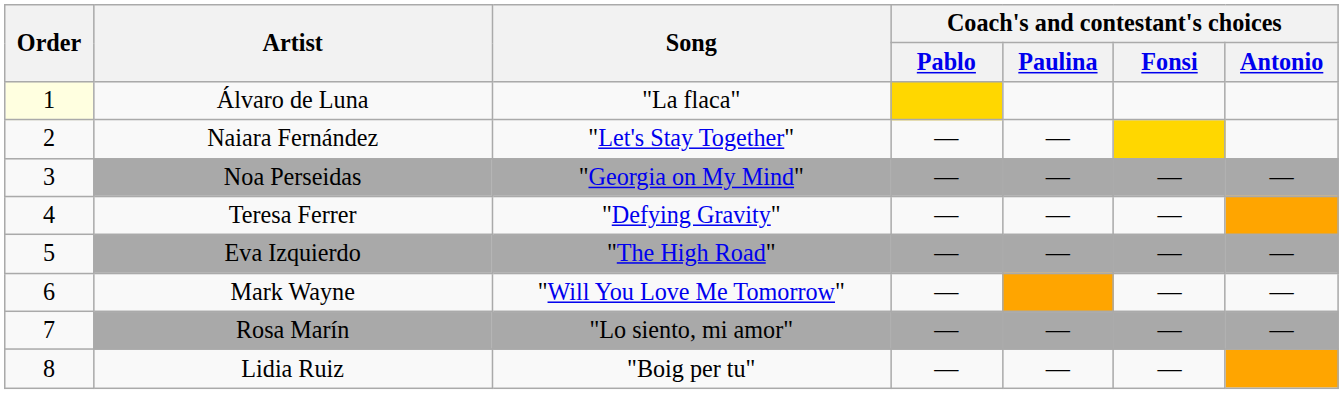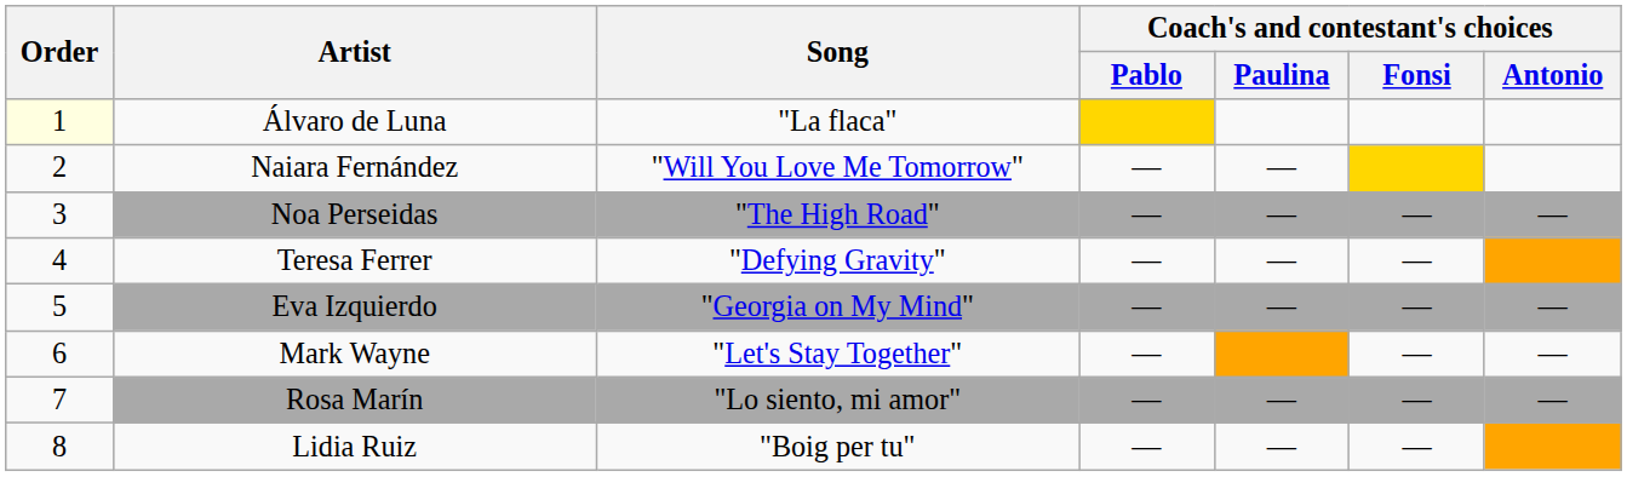Naiara Fernández | Song: "Let's Stay Together" -> "Will You Love Me Tomorrow"
Noa Perseidas | Song: "Georgia on My Mind" -> "The High Road"
Eva Izquierdo | Song: "The High Road" -> "Georgia on My Mind"
Mark Wayne | Song: "Will You Love Me Tomorrow" -> "Let's Stay Together"
